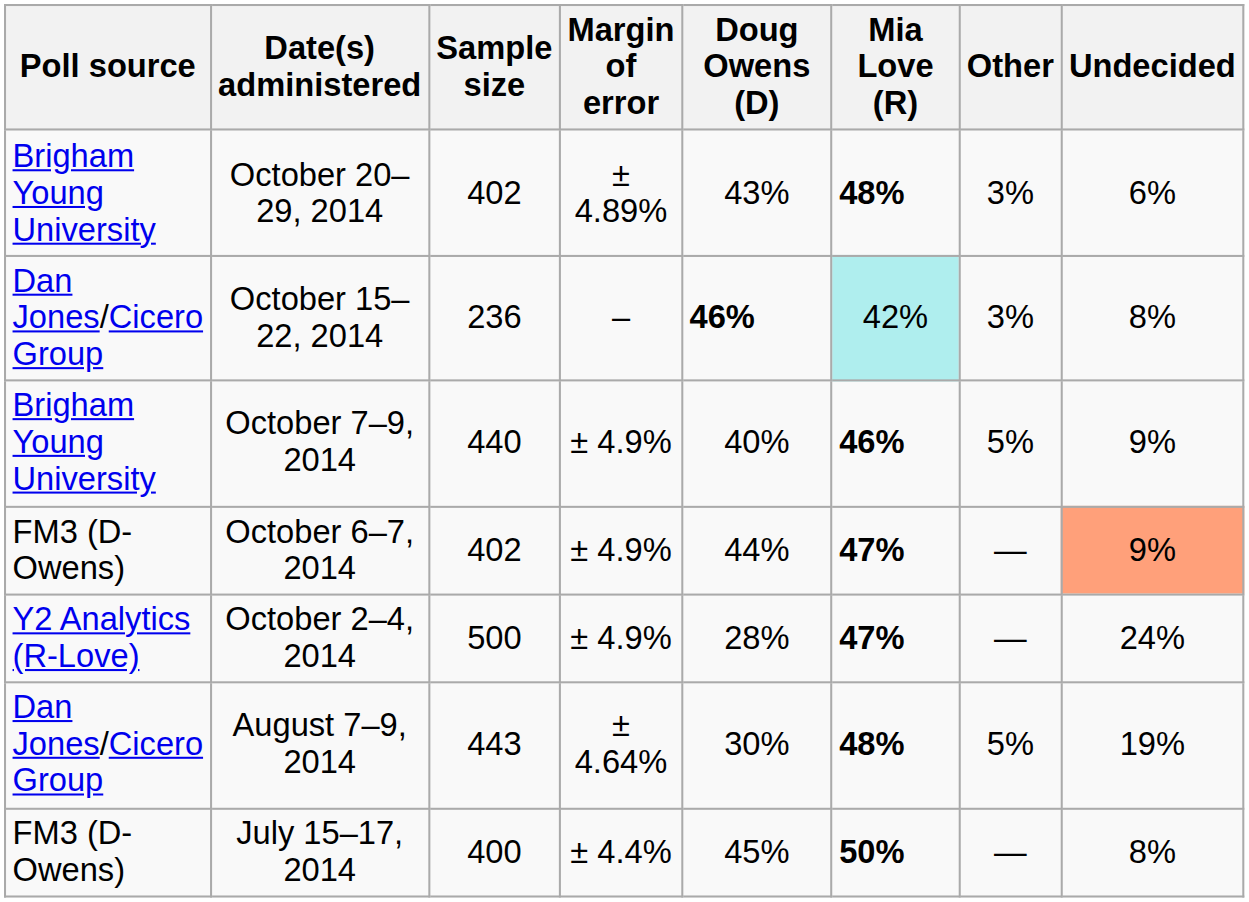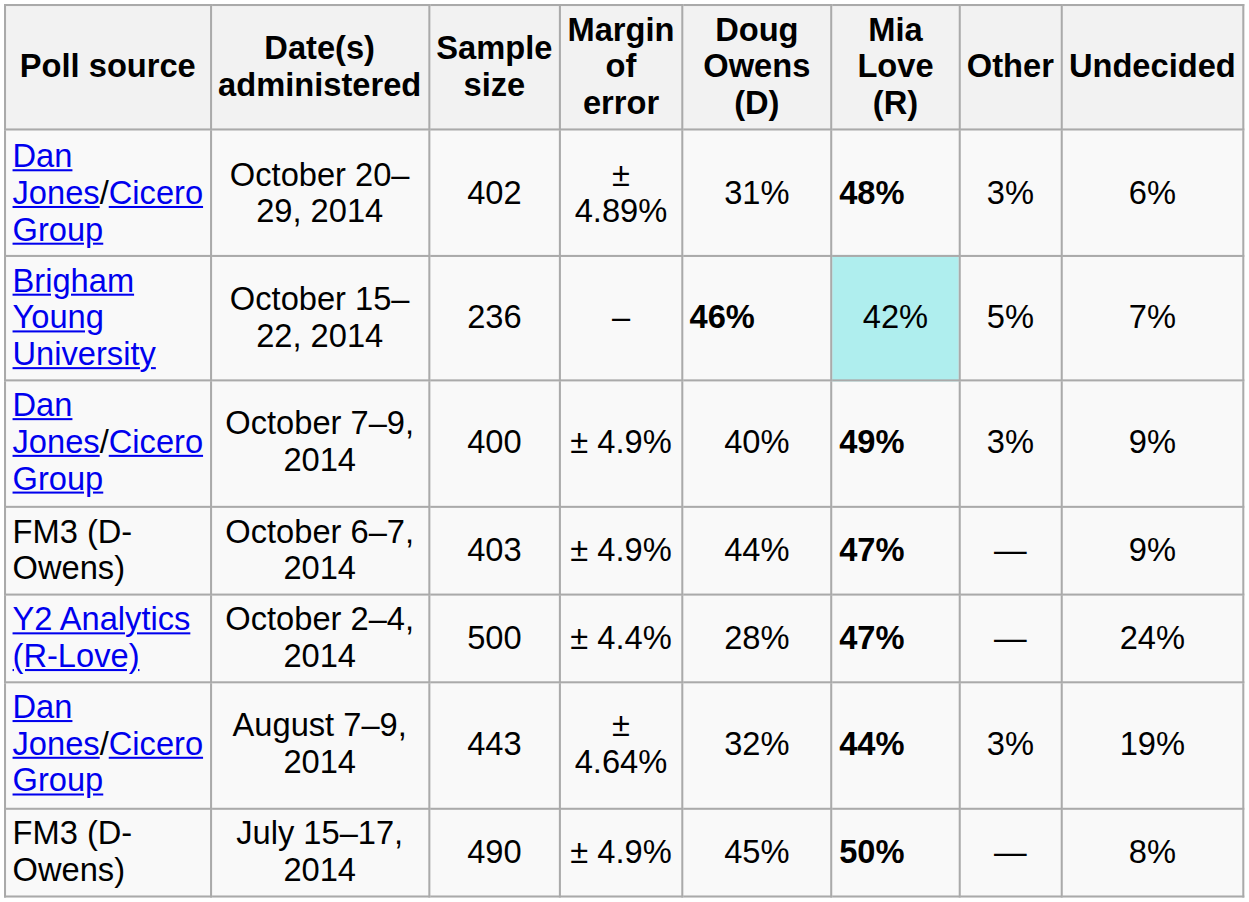October 20–29, 2014 | Poll source: Brigham Young University -> Dan Jones/Cicero Group
October 20–29, 2014 | Doug Owens (D): 43% -> 31%
October 15–22, 2014 | Poll source: Dan Jones/Cicero Group -> Brigham Young University
October 15–22, 2014 | Other: 3% -> 5%
October 15–22, 2014 | Undecided: 8% -> 7%
October 7–9, 2014 | Poll source: Brigham Young University -> Dan Jones/Cicero Group
October 7–9, 2014 | Sample size: 440 -> 400
October 7–9, 2014 | Mia Love (R): 46% -> 49%
October 7–9, 2014 | Other: 5% -> 3%
October 6–7, 2014 | Sample size: 402 -> 403
October 6–7, 2014 | Undecided: lightsalmon background -> no background
October 2–4, 2014 | Margin of error: ± 4.9% -> ± 4.4%
August 7–9, 2014 | Doug Owens (D): 30% -> 32%
August 7–9, 2014 | Mia Love (R): 48% -> 44%
August 7–9, 2014 | Other: 5% -> 3%
July 15–17, 2014 | Sample size: 400 -> 490
July 15–17, 2014 | Margin of error: ± 4.4% -> ± 4.9%
